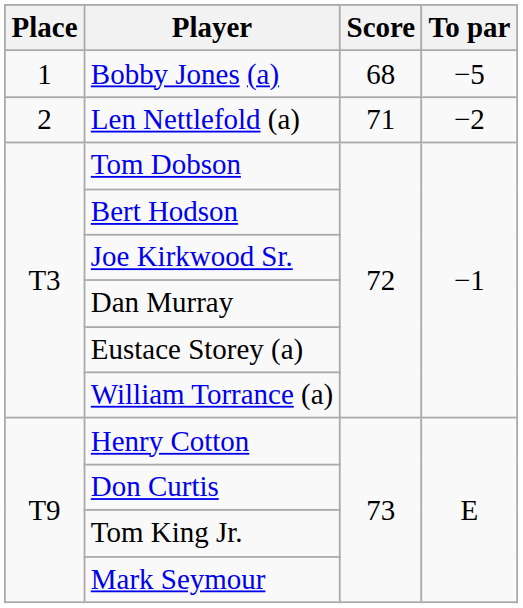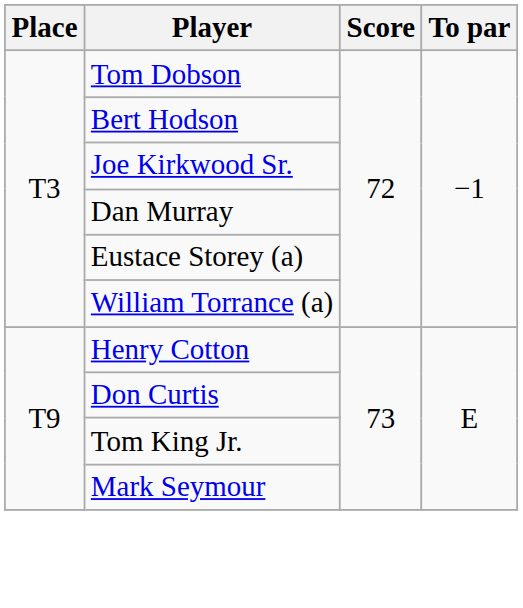- row: 1 | Bobby Jones (a) | 68 | −5
- row: 2 | Len Nettlefold (a) | 71 | −2
